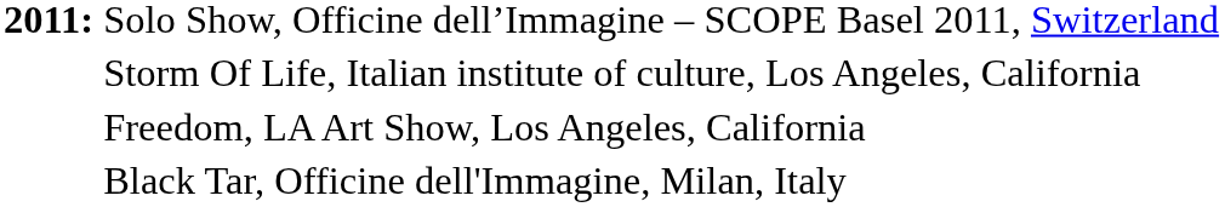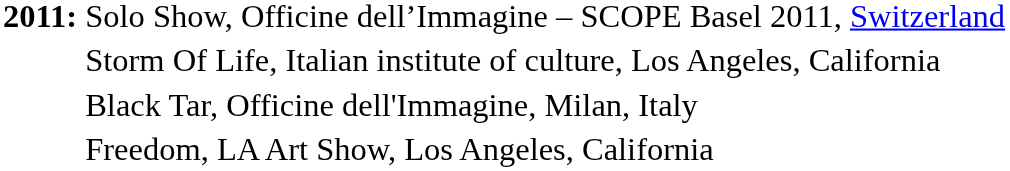rows swapped: Freedom, LA Art Show, Los Angeles, California <-> Black Tar, Officine dell'Immagine, Milan, Italy
